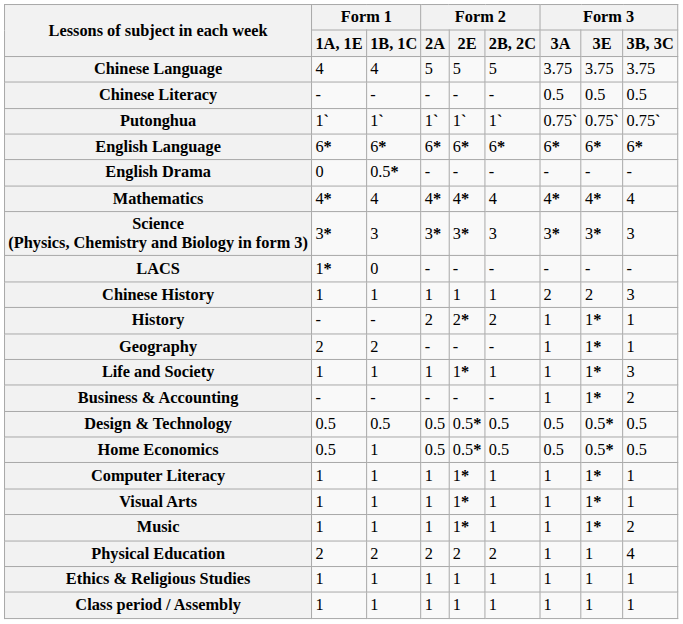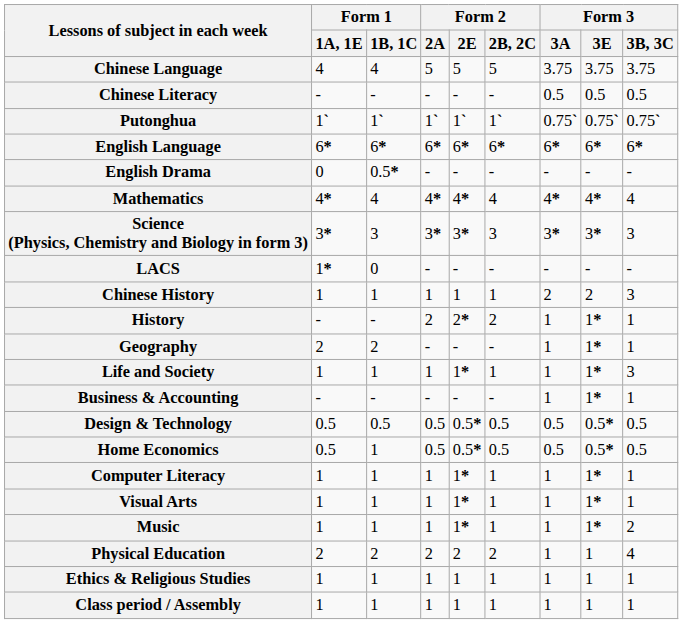Business & Accounting | Form 3 / 3B, 3C: 2 -> 1
